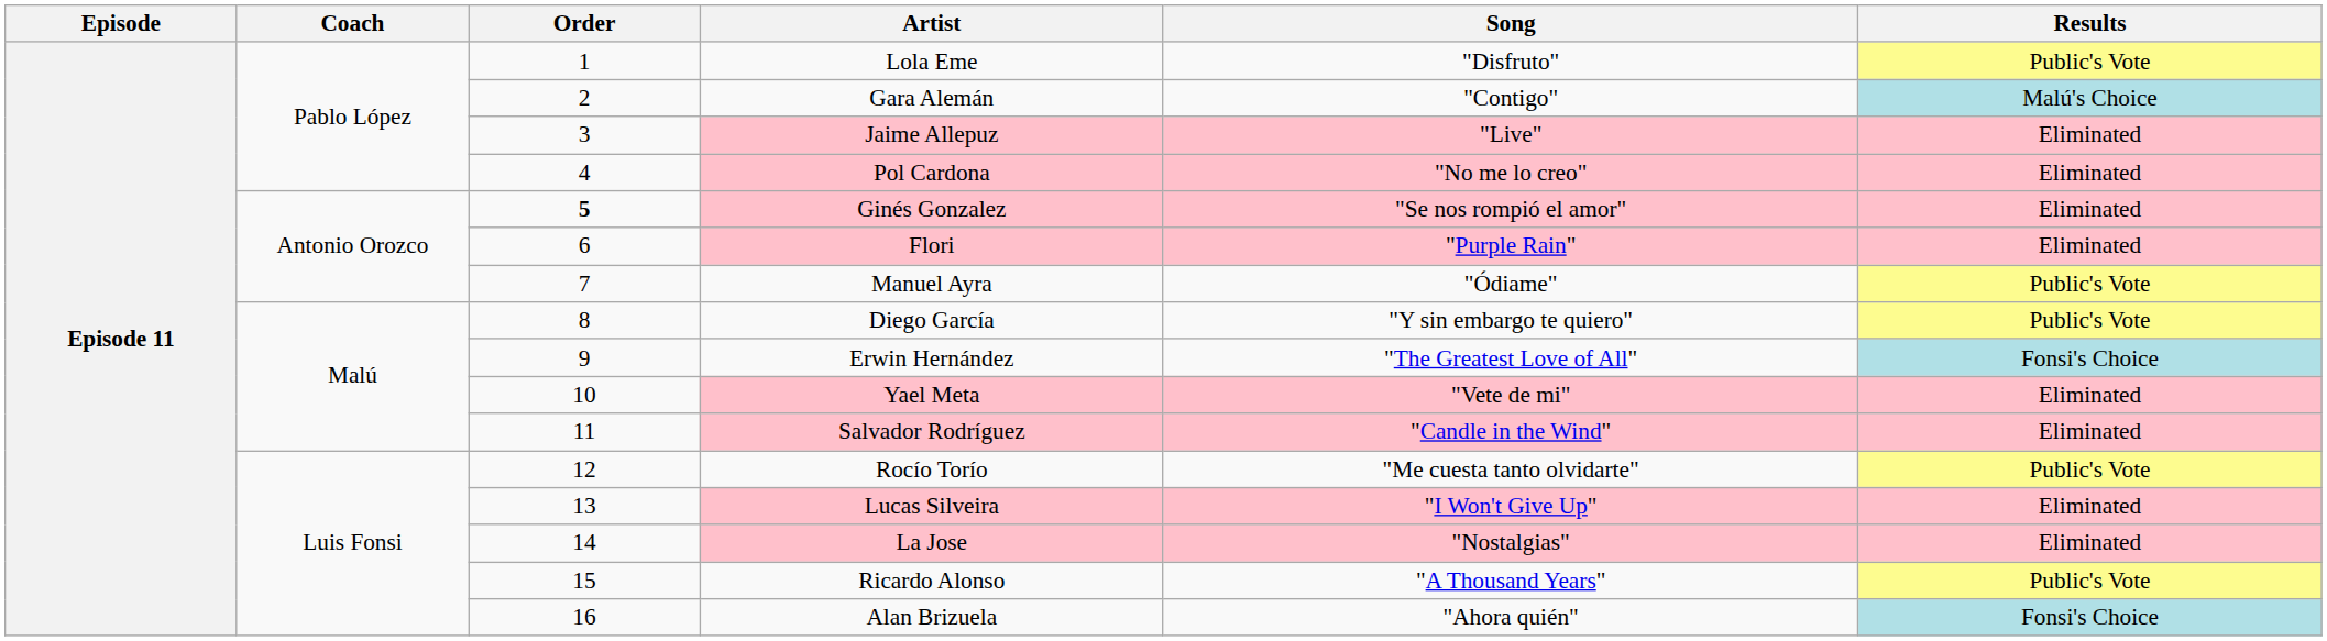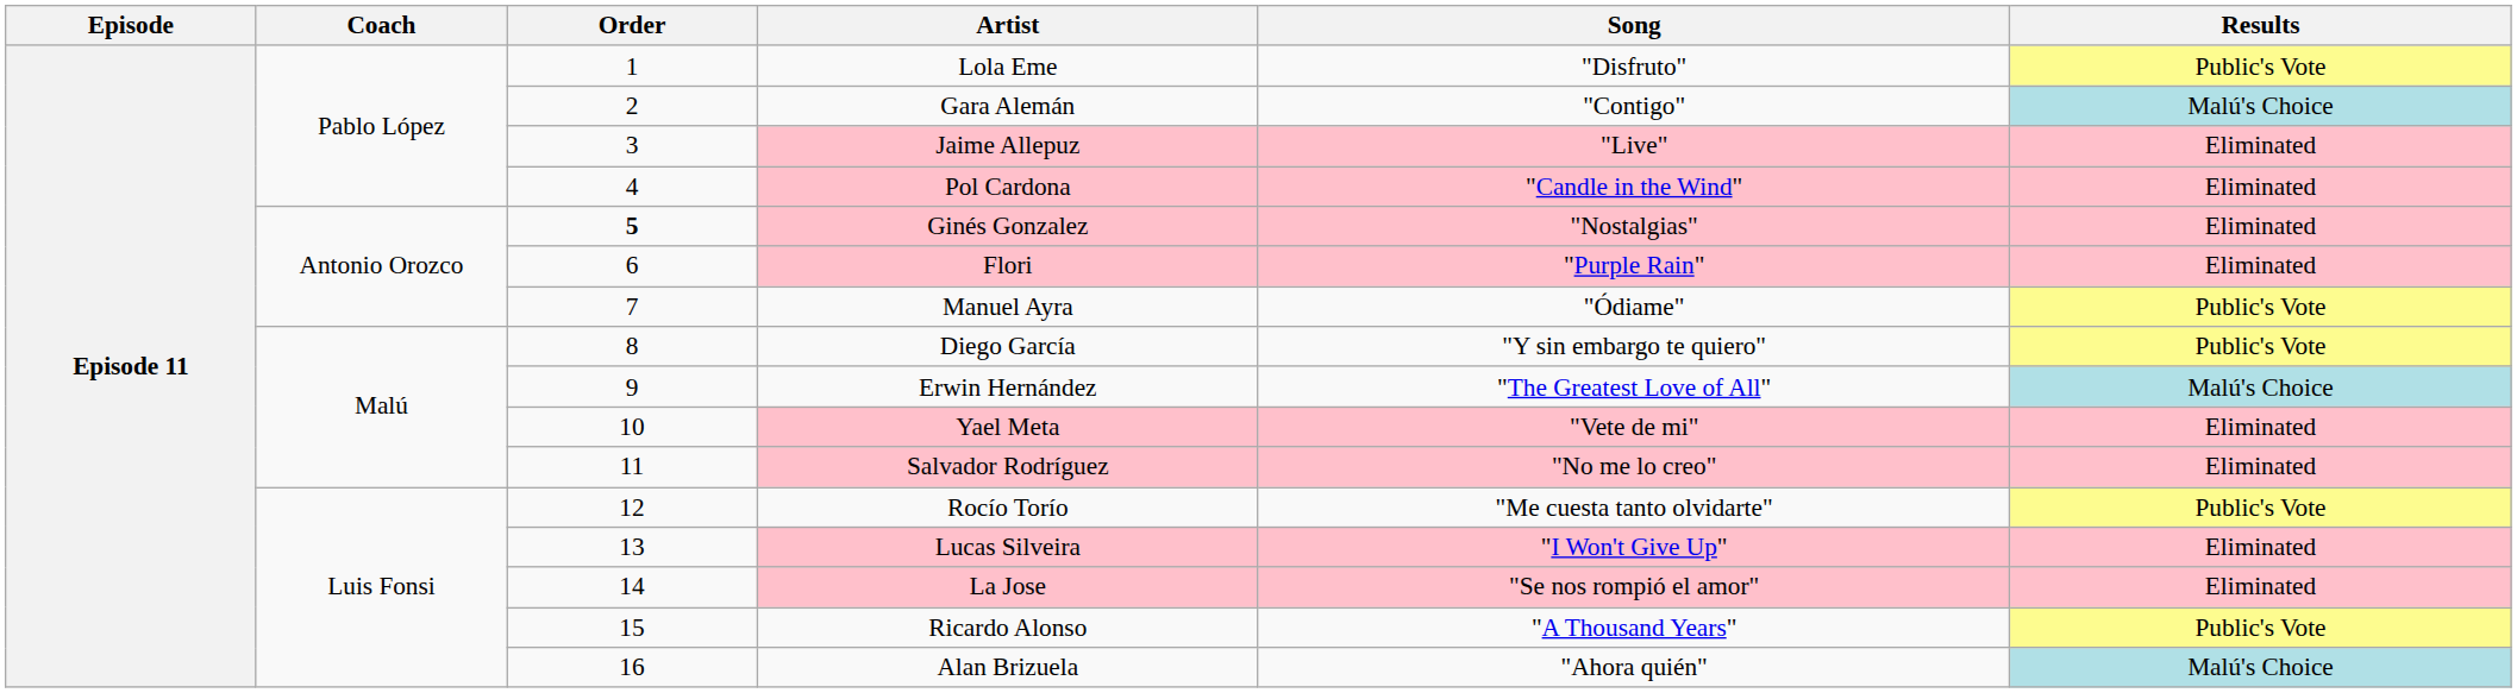Pol Cardona | Song: "No me lo creo" -> "Candle in the Wind"
Ginés Gonzalez | Song: "Se nos rompió el amor" -> "Nostalgias"
Erwin Hernández | Results: Fonsi's Choice -> Malú's Choice
Salvador Rodríguez | Song: "Candle in the Wind" -> "No me lo creo"
La Jose | Song: "Nostalgias" -> "Se nos rompió el amor"
Alan Brizuela | Results: Fonsi's Choice -> Malú's Choice
